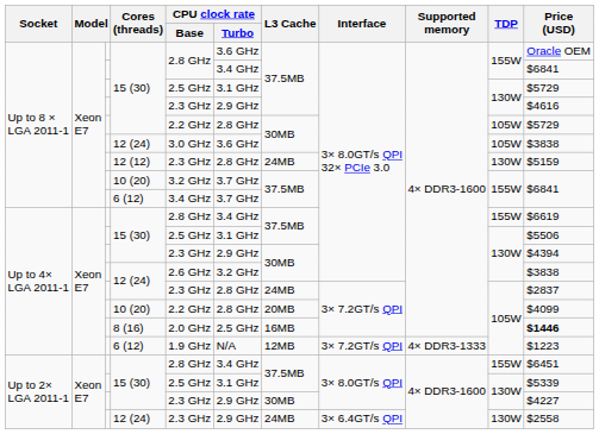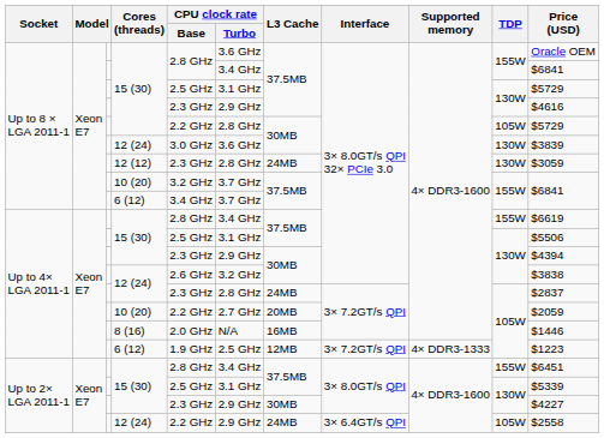Up to 8 × LGA 2011-1 / 12 (24) | TDP: 105W -> 130W
Up to 8 × LGA 2011-1 / 12 (24) | Price (USD): $3838 -> $3839
12 (12) | Price (USD): $5159 -> $3059
Up to 4× LGA 2011-1 / 10 (20) | CPU clock rate / Turbo: 2.8 GHz -> 2.7 GHz
Up to 4× LGA 2011-1 / 10 (20) | Price (USD): $4099 -> $2059
8 (16) | CPU clock rate / Turbo: 2.5 GHz -> N/A
8 (16) | Price (USD): bold -> normal
Up to 4× LGA 2011-1 / 6 (12) | CPU clock rate / Turbo: N/A -> 2.5 GHz
Up to 2× LGA 2011-1 / 12 (24) | CPU clock rate / Base: 2.3 GHz -> 2.2 GHz
Up to 2× LGA 2011-1 / 12 (24) | TDP: 130W -> 105W
